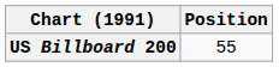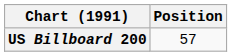US Billboard 200 | Position: 55 -> 57
